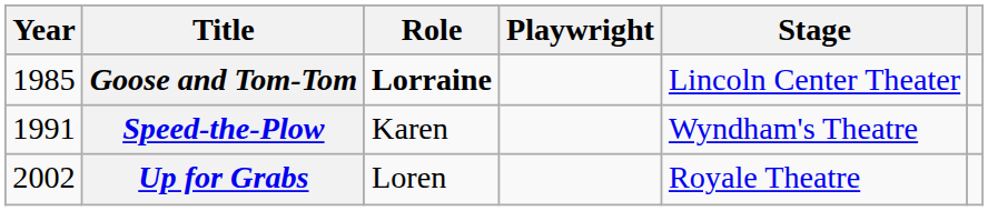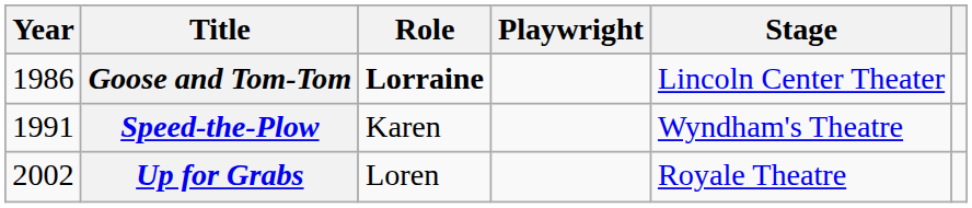Goose and Tom-Tom | Year: 1985 -> 1986
